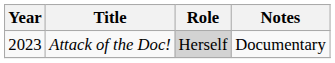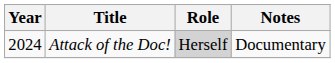Attack of the Doc! | Year: 2023 -> 2024
